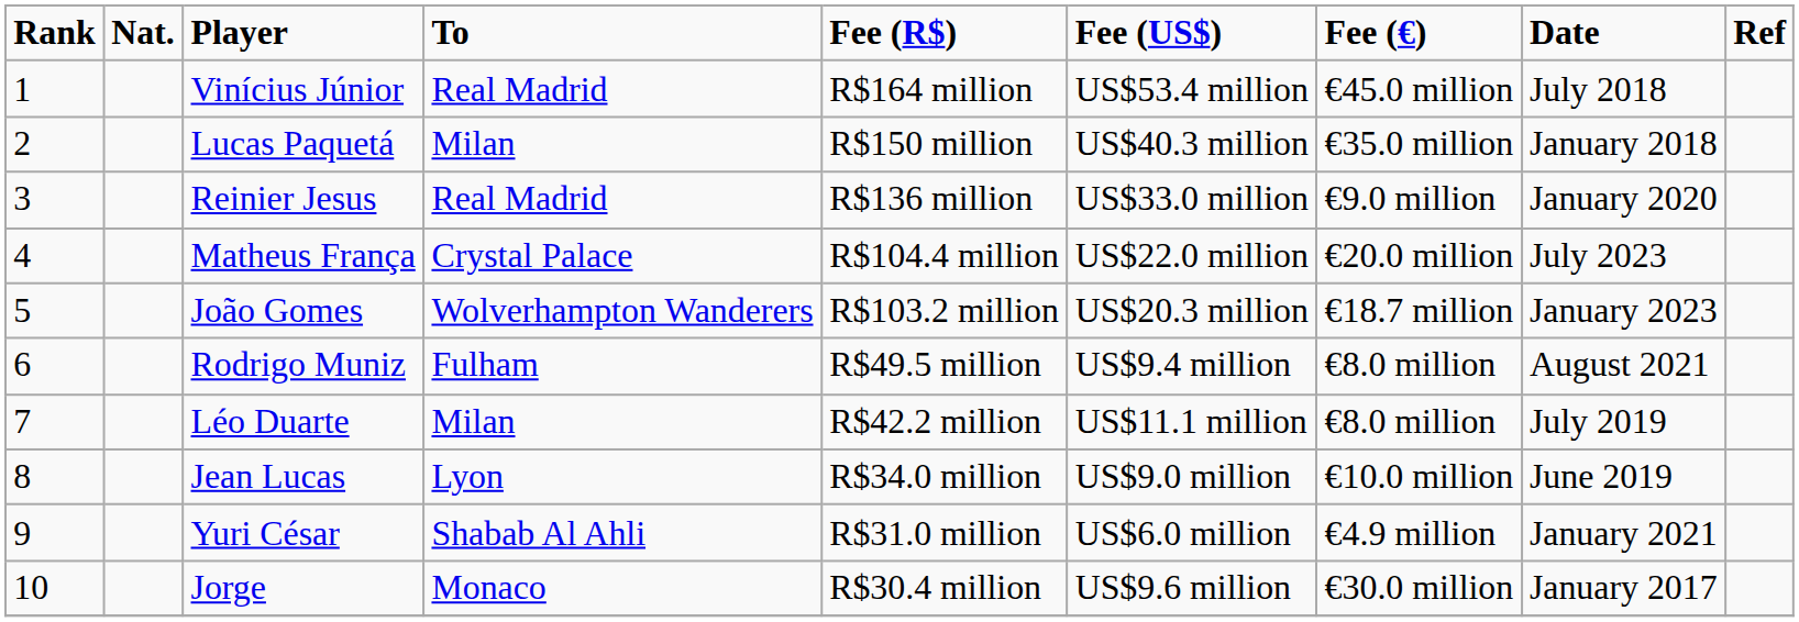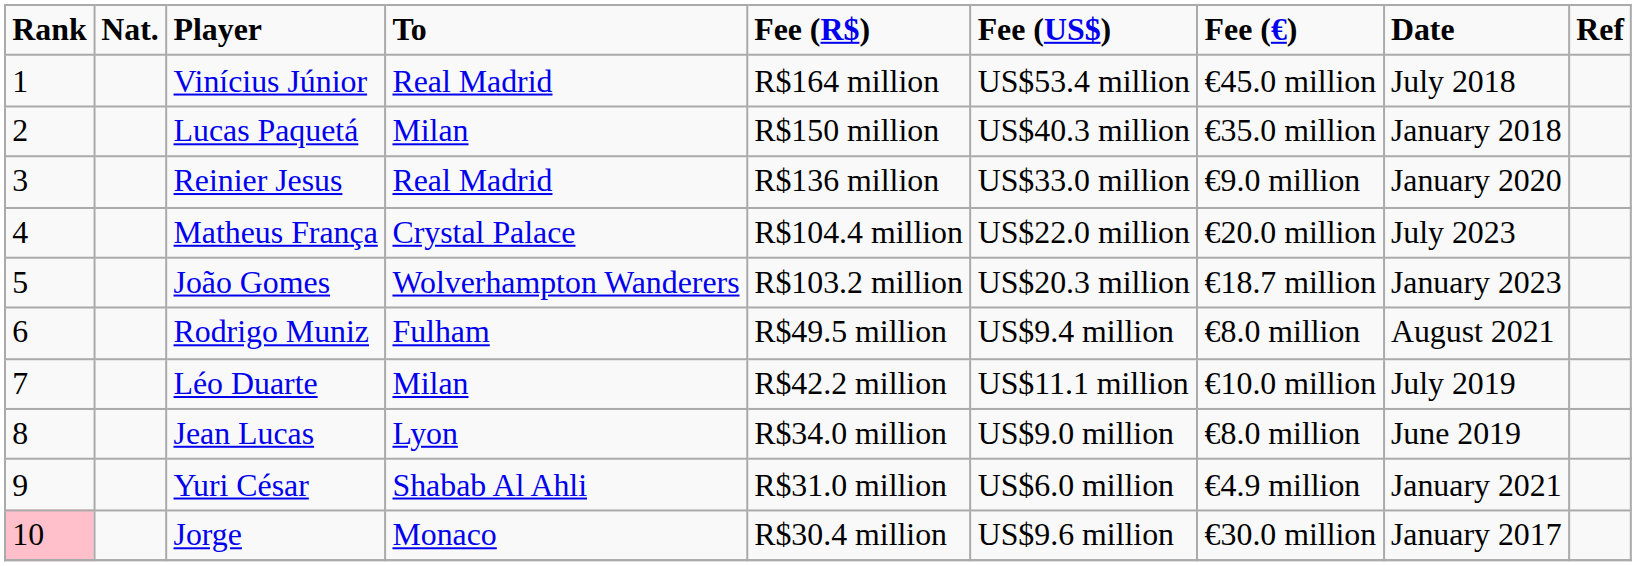Léo Duarte | Fee (€): €8.0 million -> €10.0 million
Jean Lucas | Fee (€): €10.0 million -> €8.0 million
Jorge | Rank: no background -> pink background
